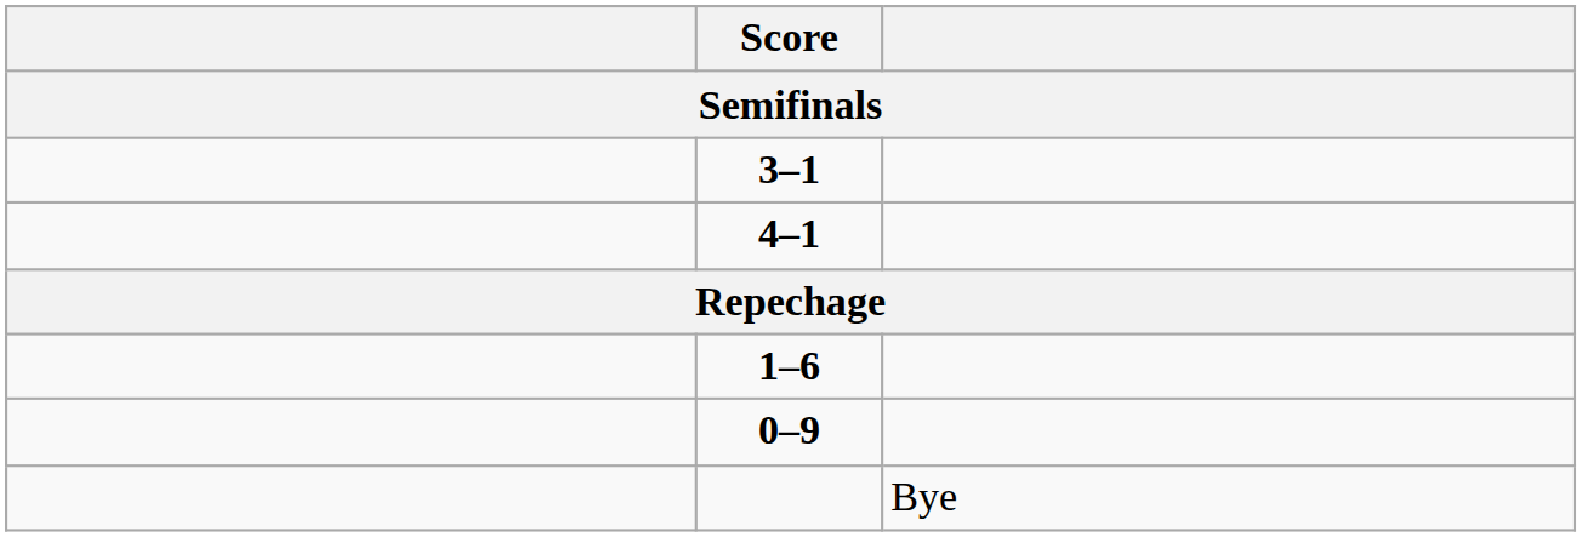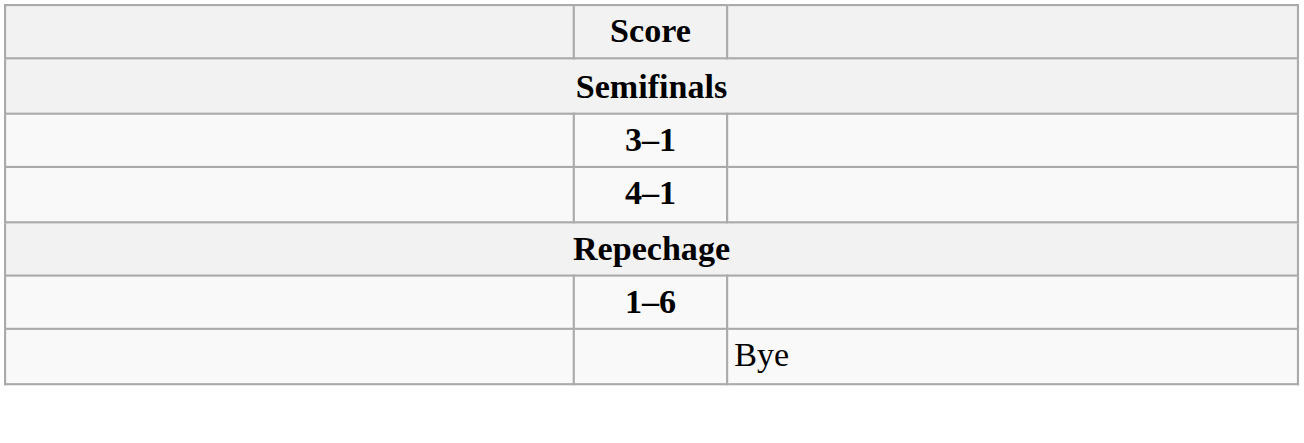- row: 0–9
